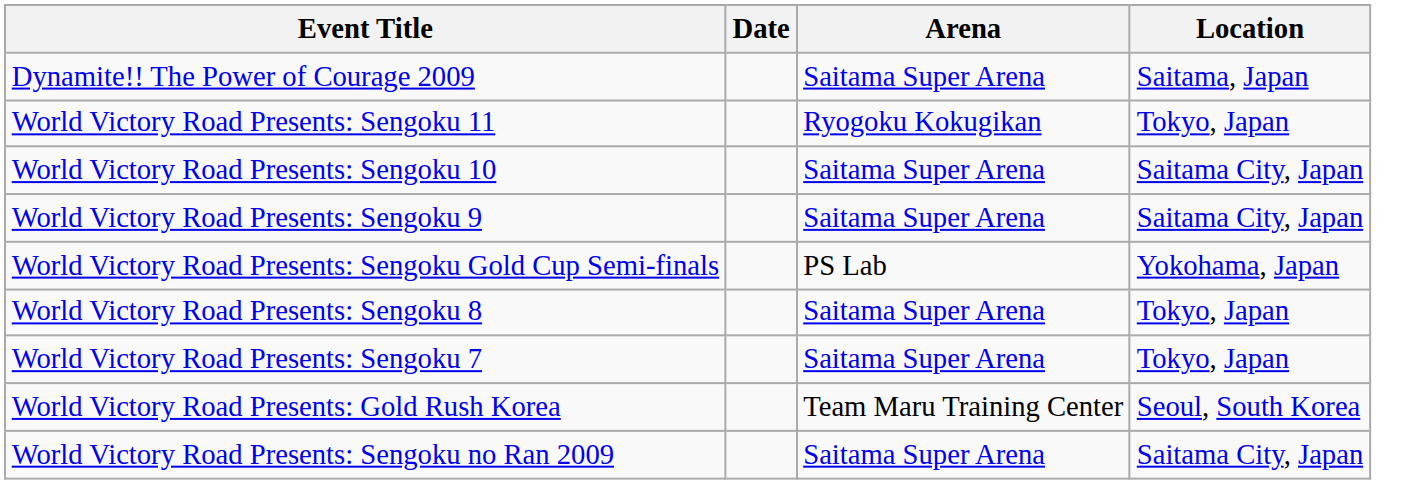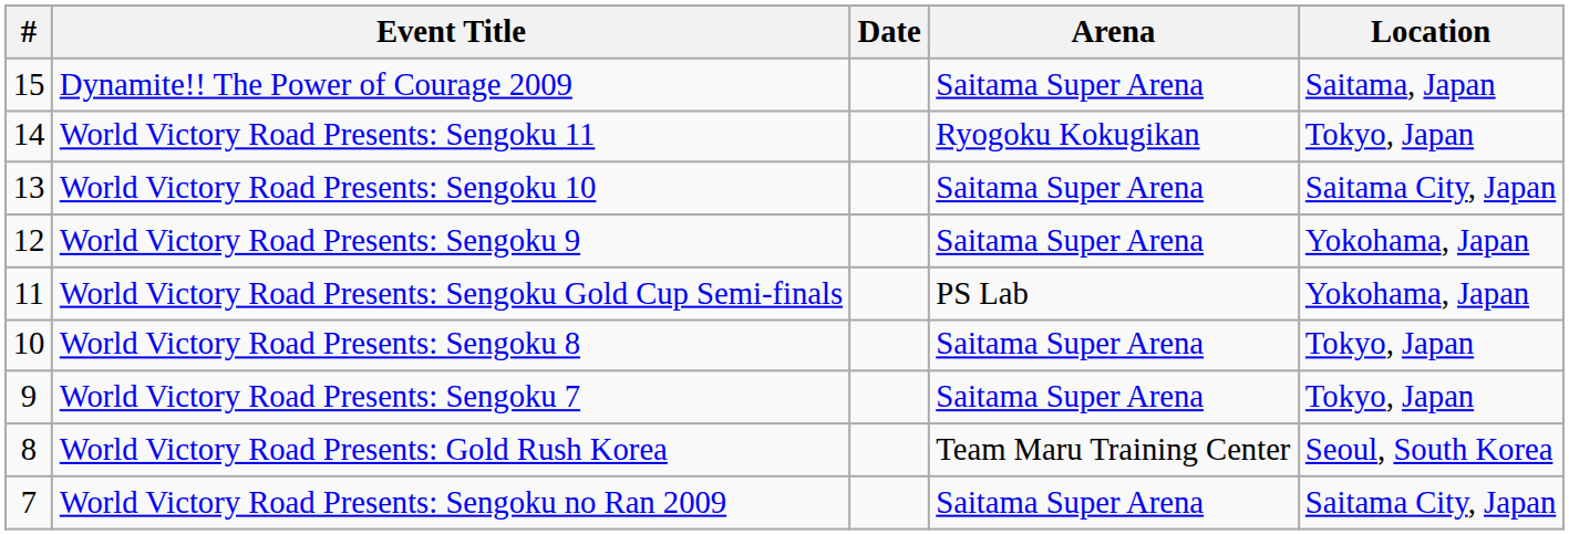+ column: # | 15 | 14 | 13 | 12 | 11 | 10 | 9 | 8 | 7
World Victory Road Presents: Sengoku 9 | Location: Saitama City, Japan -> Yokohama, Japan
